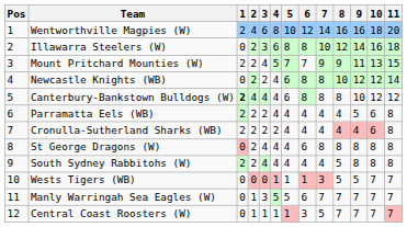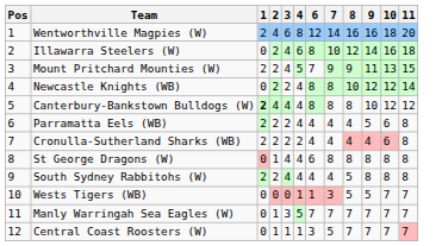- column: 5 | 10 | 8 | 7 | 6 | 6 | 4 | 4 | 4 | 4 | 1 | 5 | 1
Illawarra Steelers (W) | 3: 3 -> 4
St George Dragons (W) | 2: 2 -> 1
Manly Warringah Sea Eagles (W) | 6: 6 -> 7
